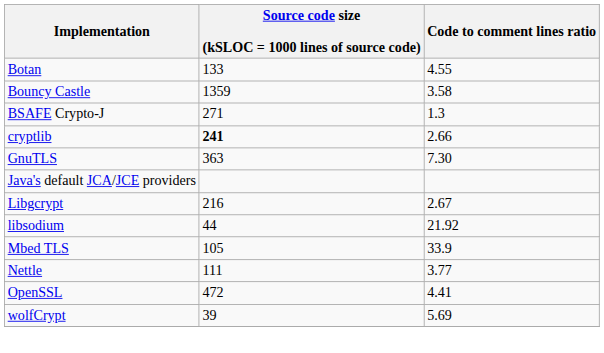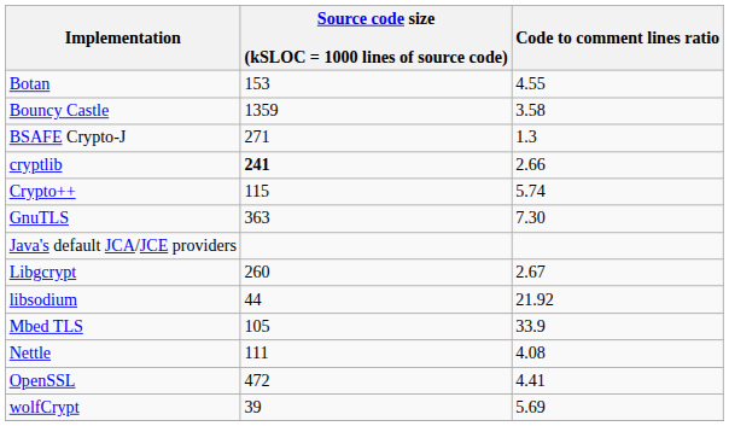Botan | Source code size (kSLOC = 1000 lines of source code): 133 -> 153
+ row: Crypto++ | 115 | 5.74
Libgcrypt | Source code size (kSLOC = 1000 lines of source code): 216 -> 260
Nettle | Code to comment lines ratio: 3.77 -> 4.08
